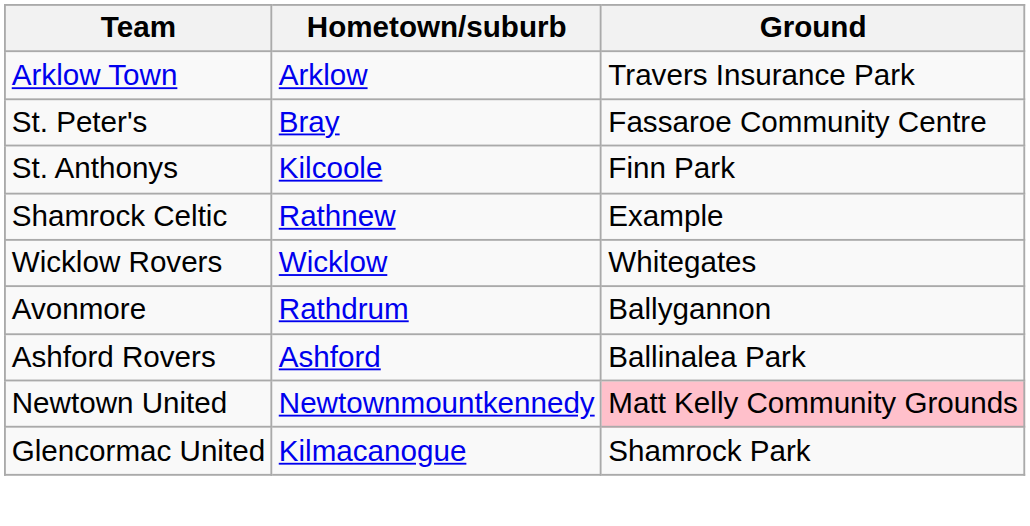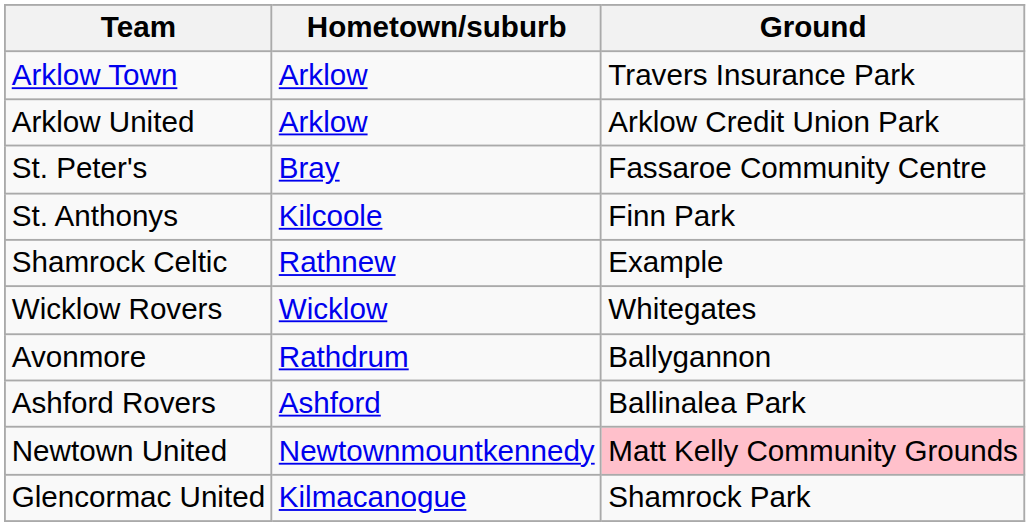+ row: Arklow United | Arklow | Arklow Credit Union Park
